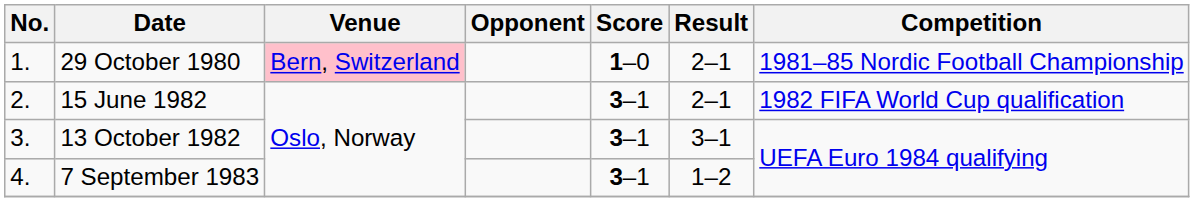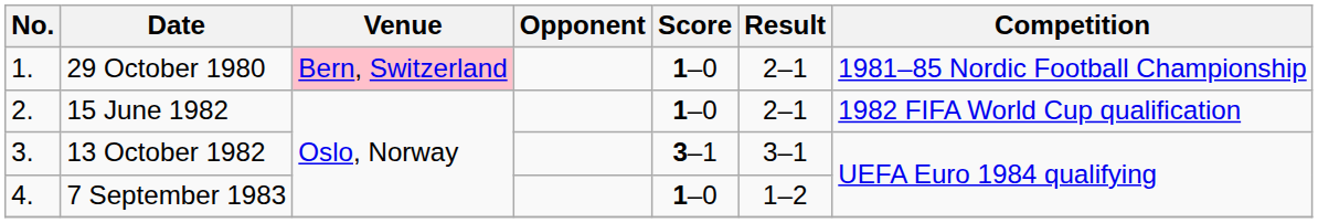15 June 1982 | Score: 3–1 -> 1–0
7 September 1983 | Score: 3–1 -> 1–0
